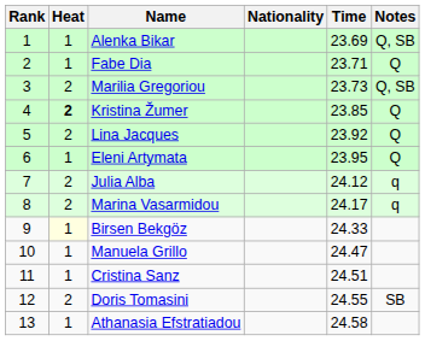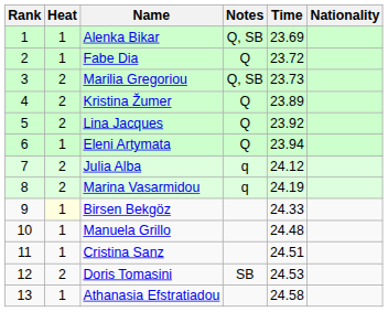columns swapped: Nationality <-> Notes
Fabe Dia | Time: 23.71 -> 23.72
Kristina Žumer | Heat: bold -> normal
Kristina Žumer | Time: 23.85 -> 23.89
Eleni Artymata | Time: 23.95 -> 23.94
Marina Vasarmidou | Time: 24.17 -> 24.19
Manuela Grillo | Time: 24.47 -> 24.48
Doris Tomasini | Time: 24.55 -> 24.53
